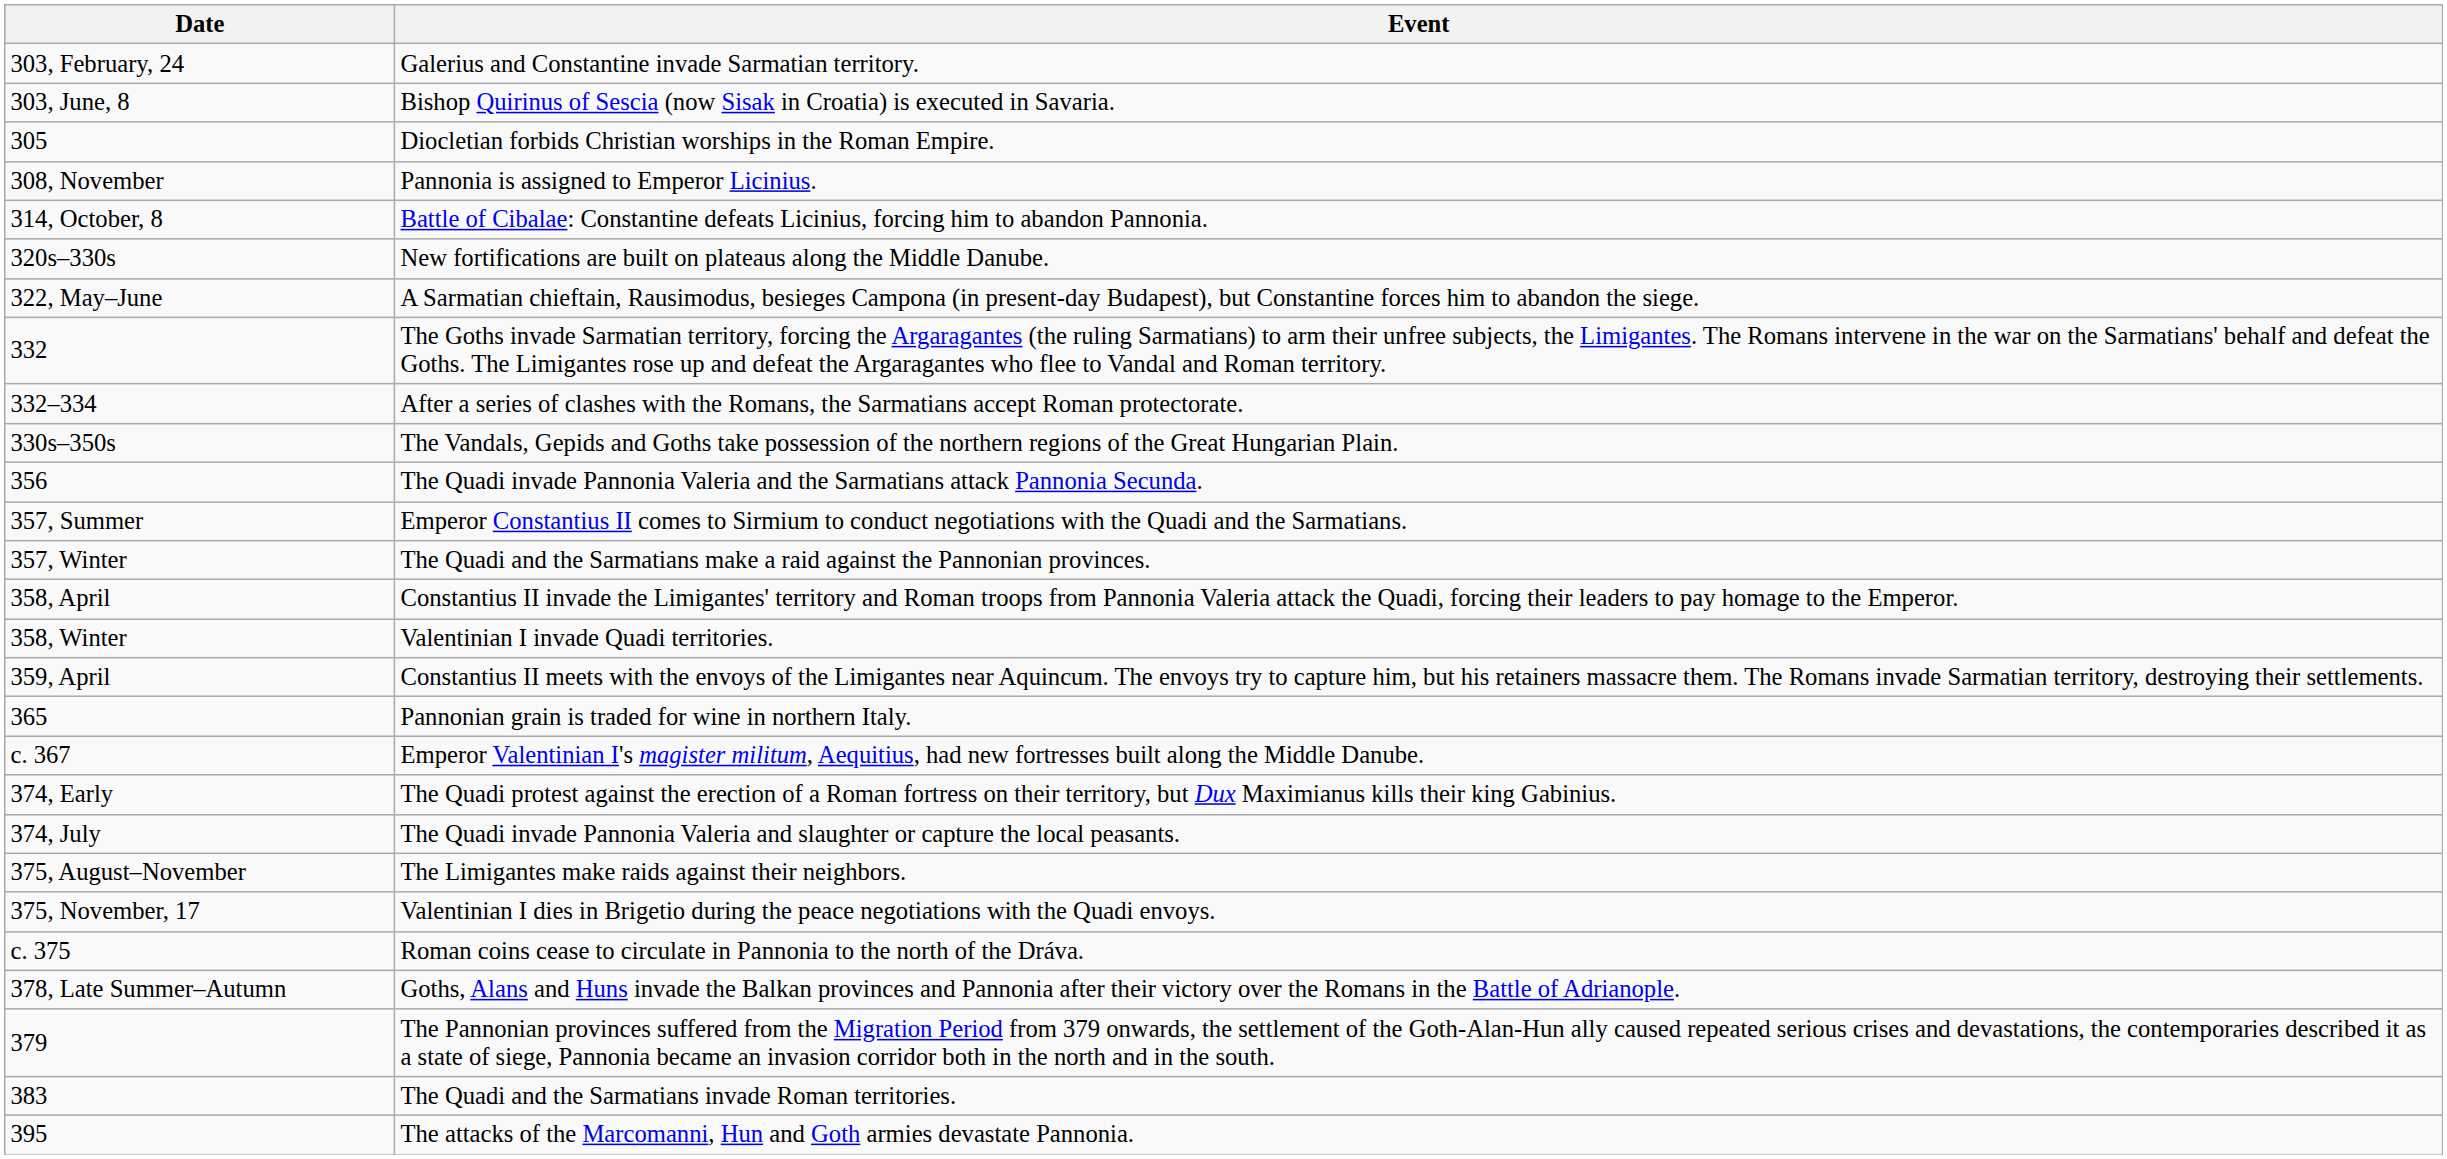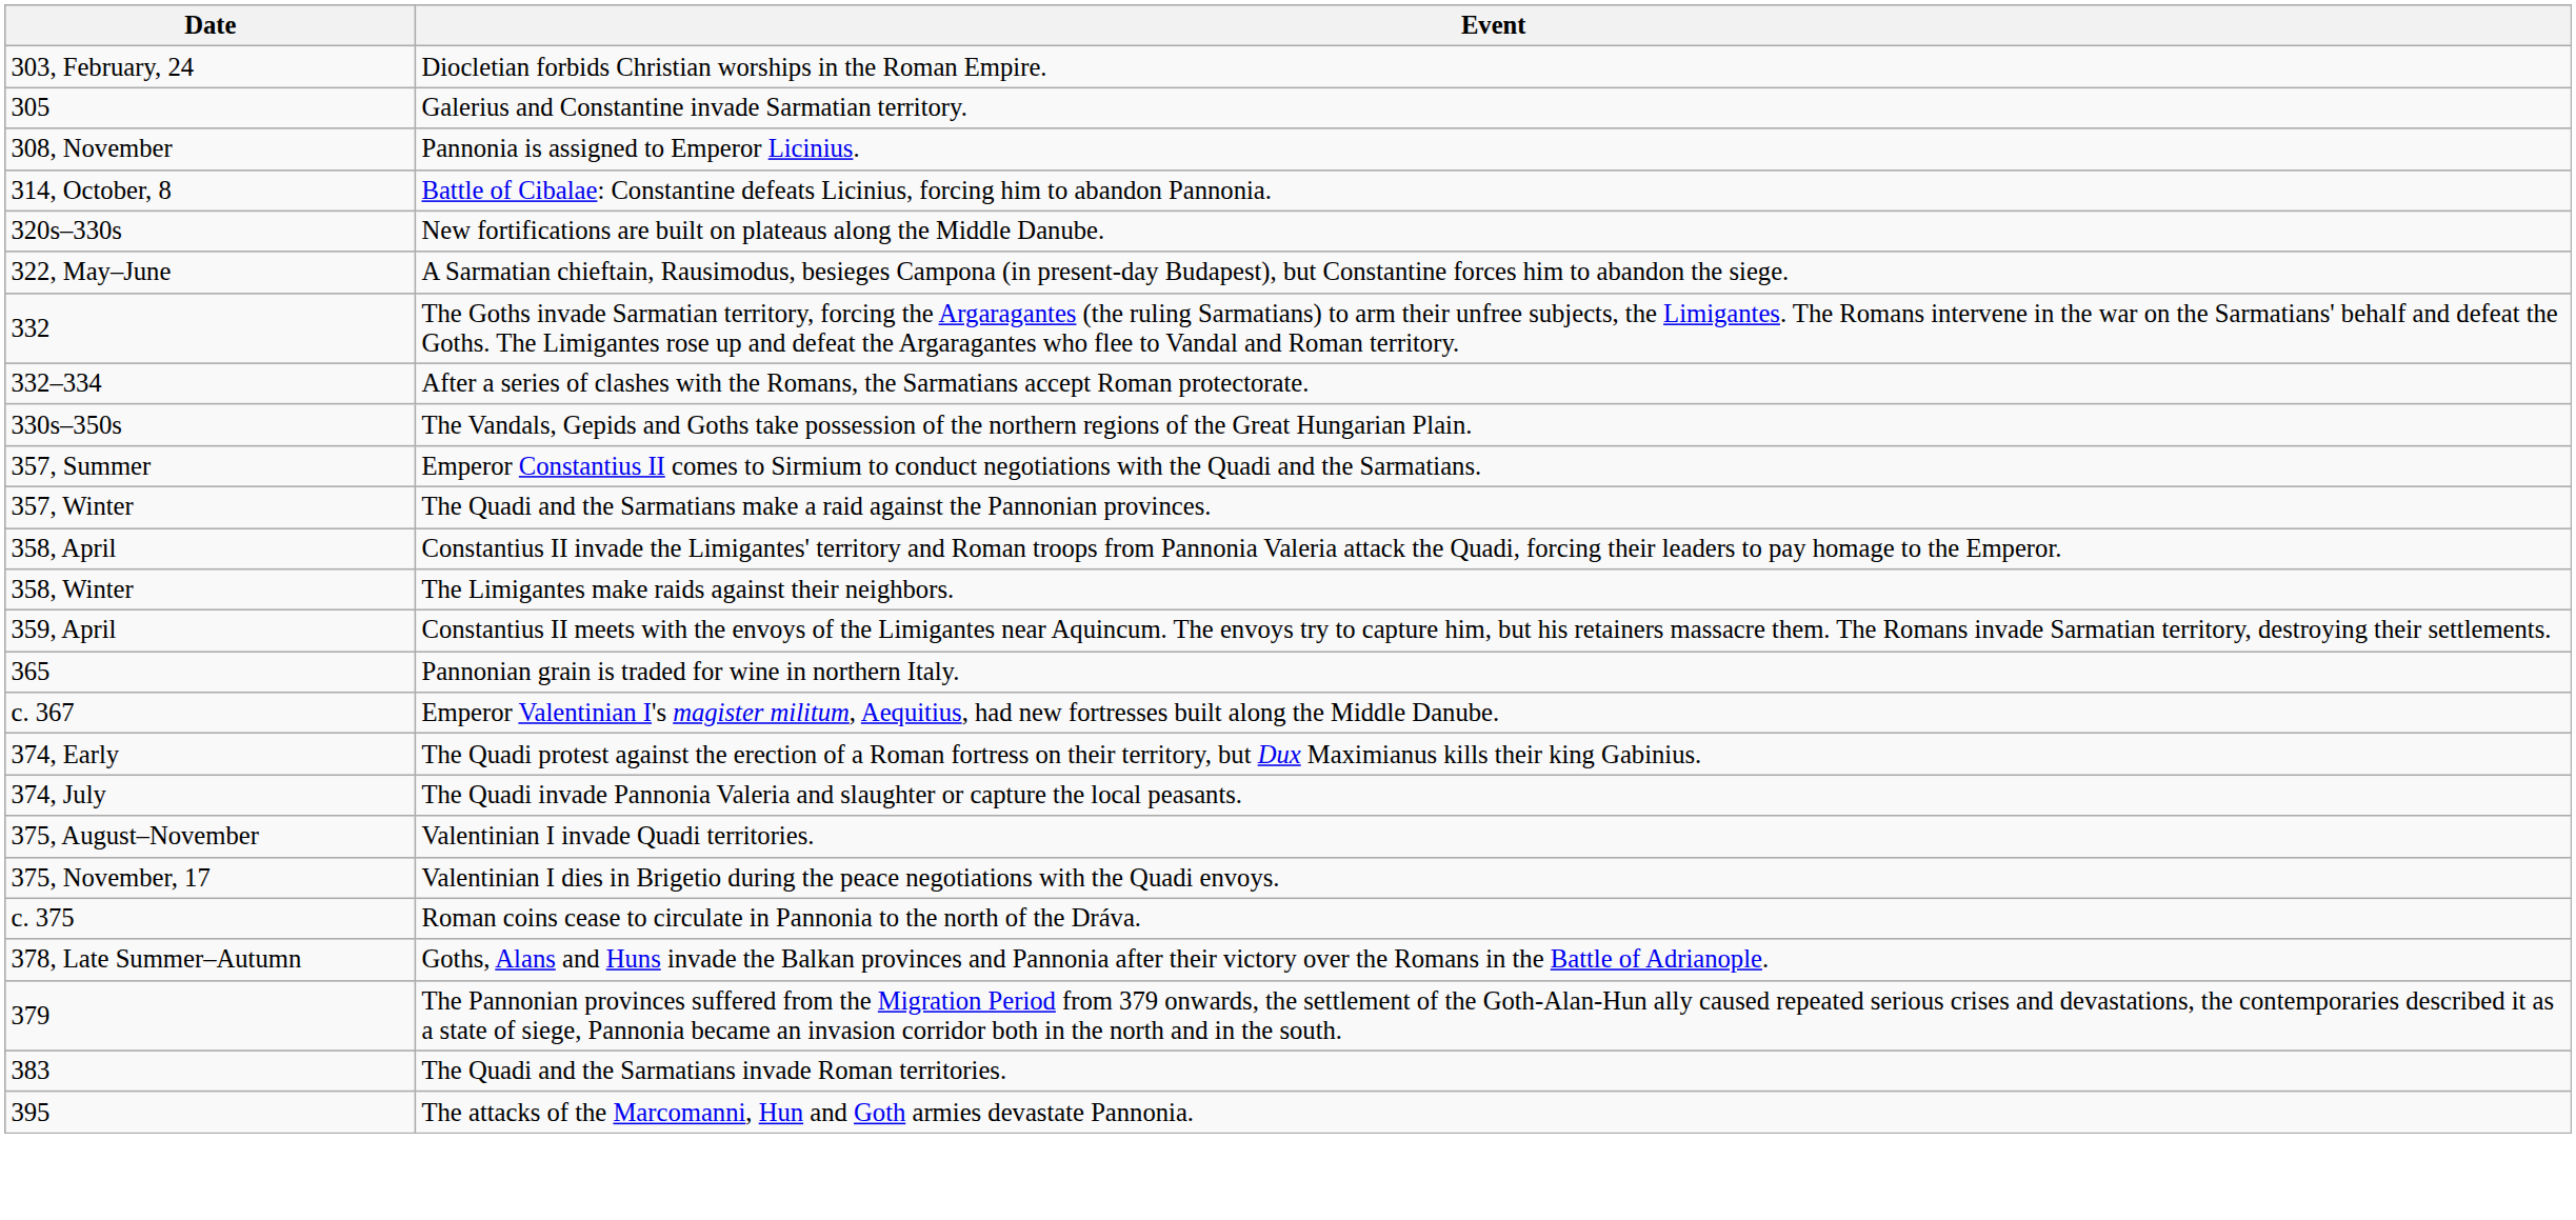303, February, 24 | Event: Galerius and Constantine invade Sarmatian territory. -> Diocletian forbids Christian worships in the Roman Empire.
- row: 303, June, 8 | Bishop Quirinus of Sescia (now Sisak in Croatia) is executed in Savaria.
305 | Event: Diocletian forbids Christian worships in the Roman Empire. -> Galerius and Constantine invade Sarmatian territory.
- row: 356 | The Quadi invade Pannonia Valeria and the Sarmatians attack Pannonia Secunda.
358, Winter | Event: Valentinian I invade Quadi territories. -> The Limigantes make raids against their neighbors.
375, August–November | Event: The Limigantes make raids against their neighbors. -> Valentinian I invade Quadi territories.
